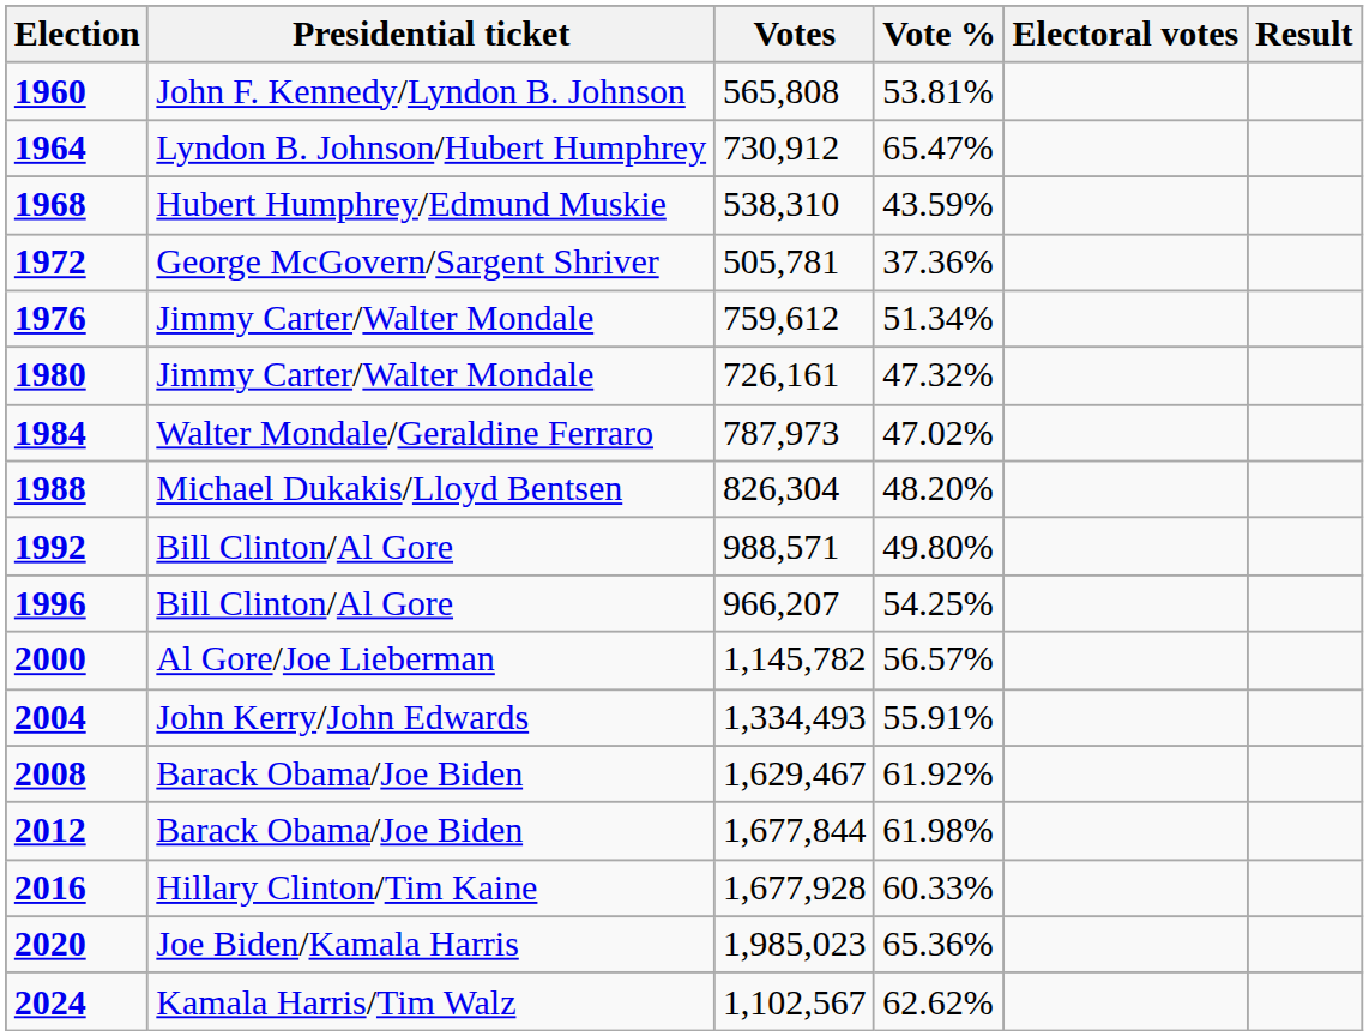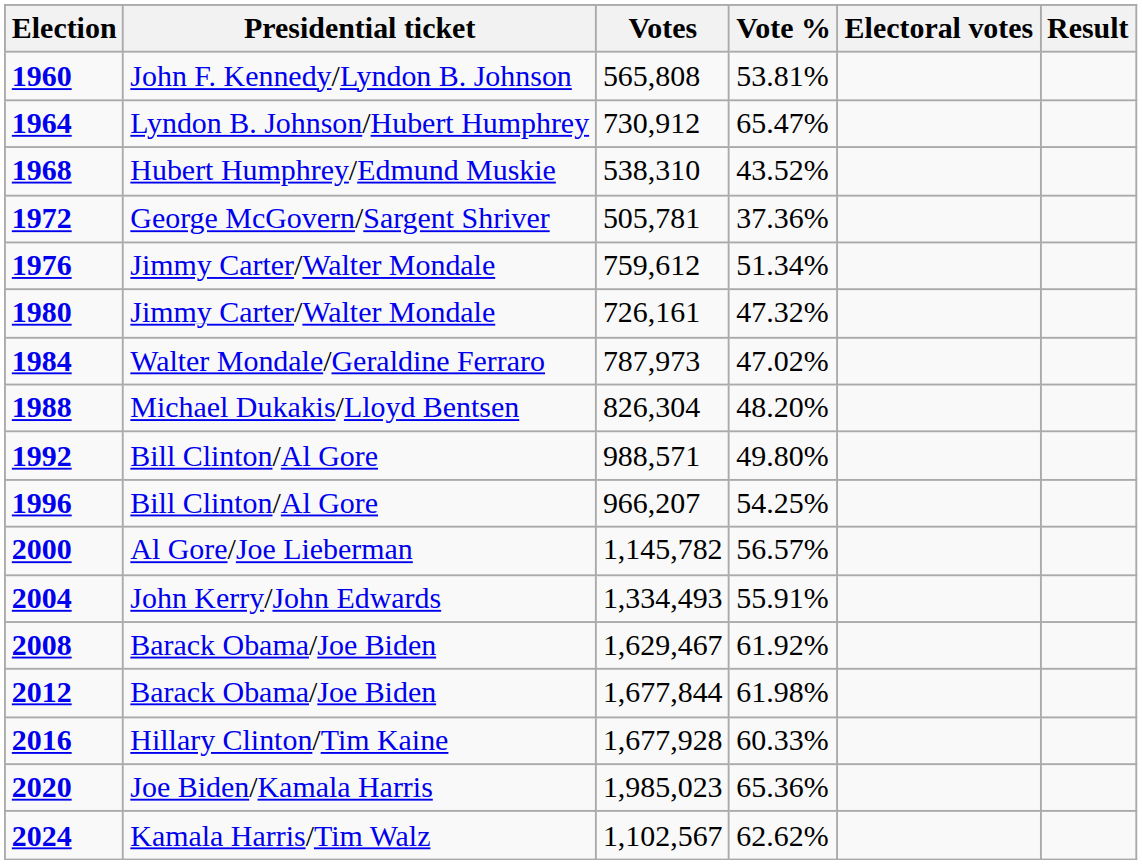1968 | Vote %: 43.59% -> 43.52%
